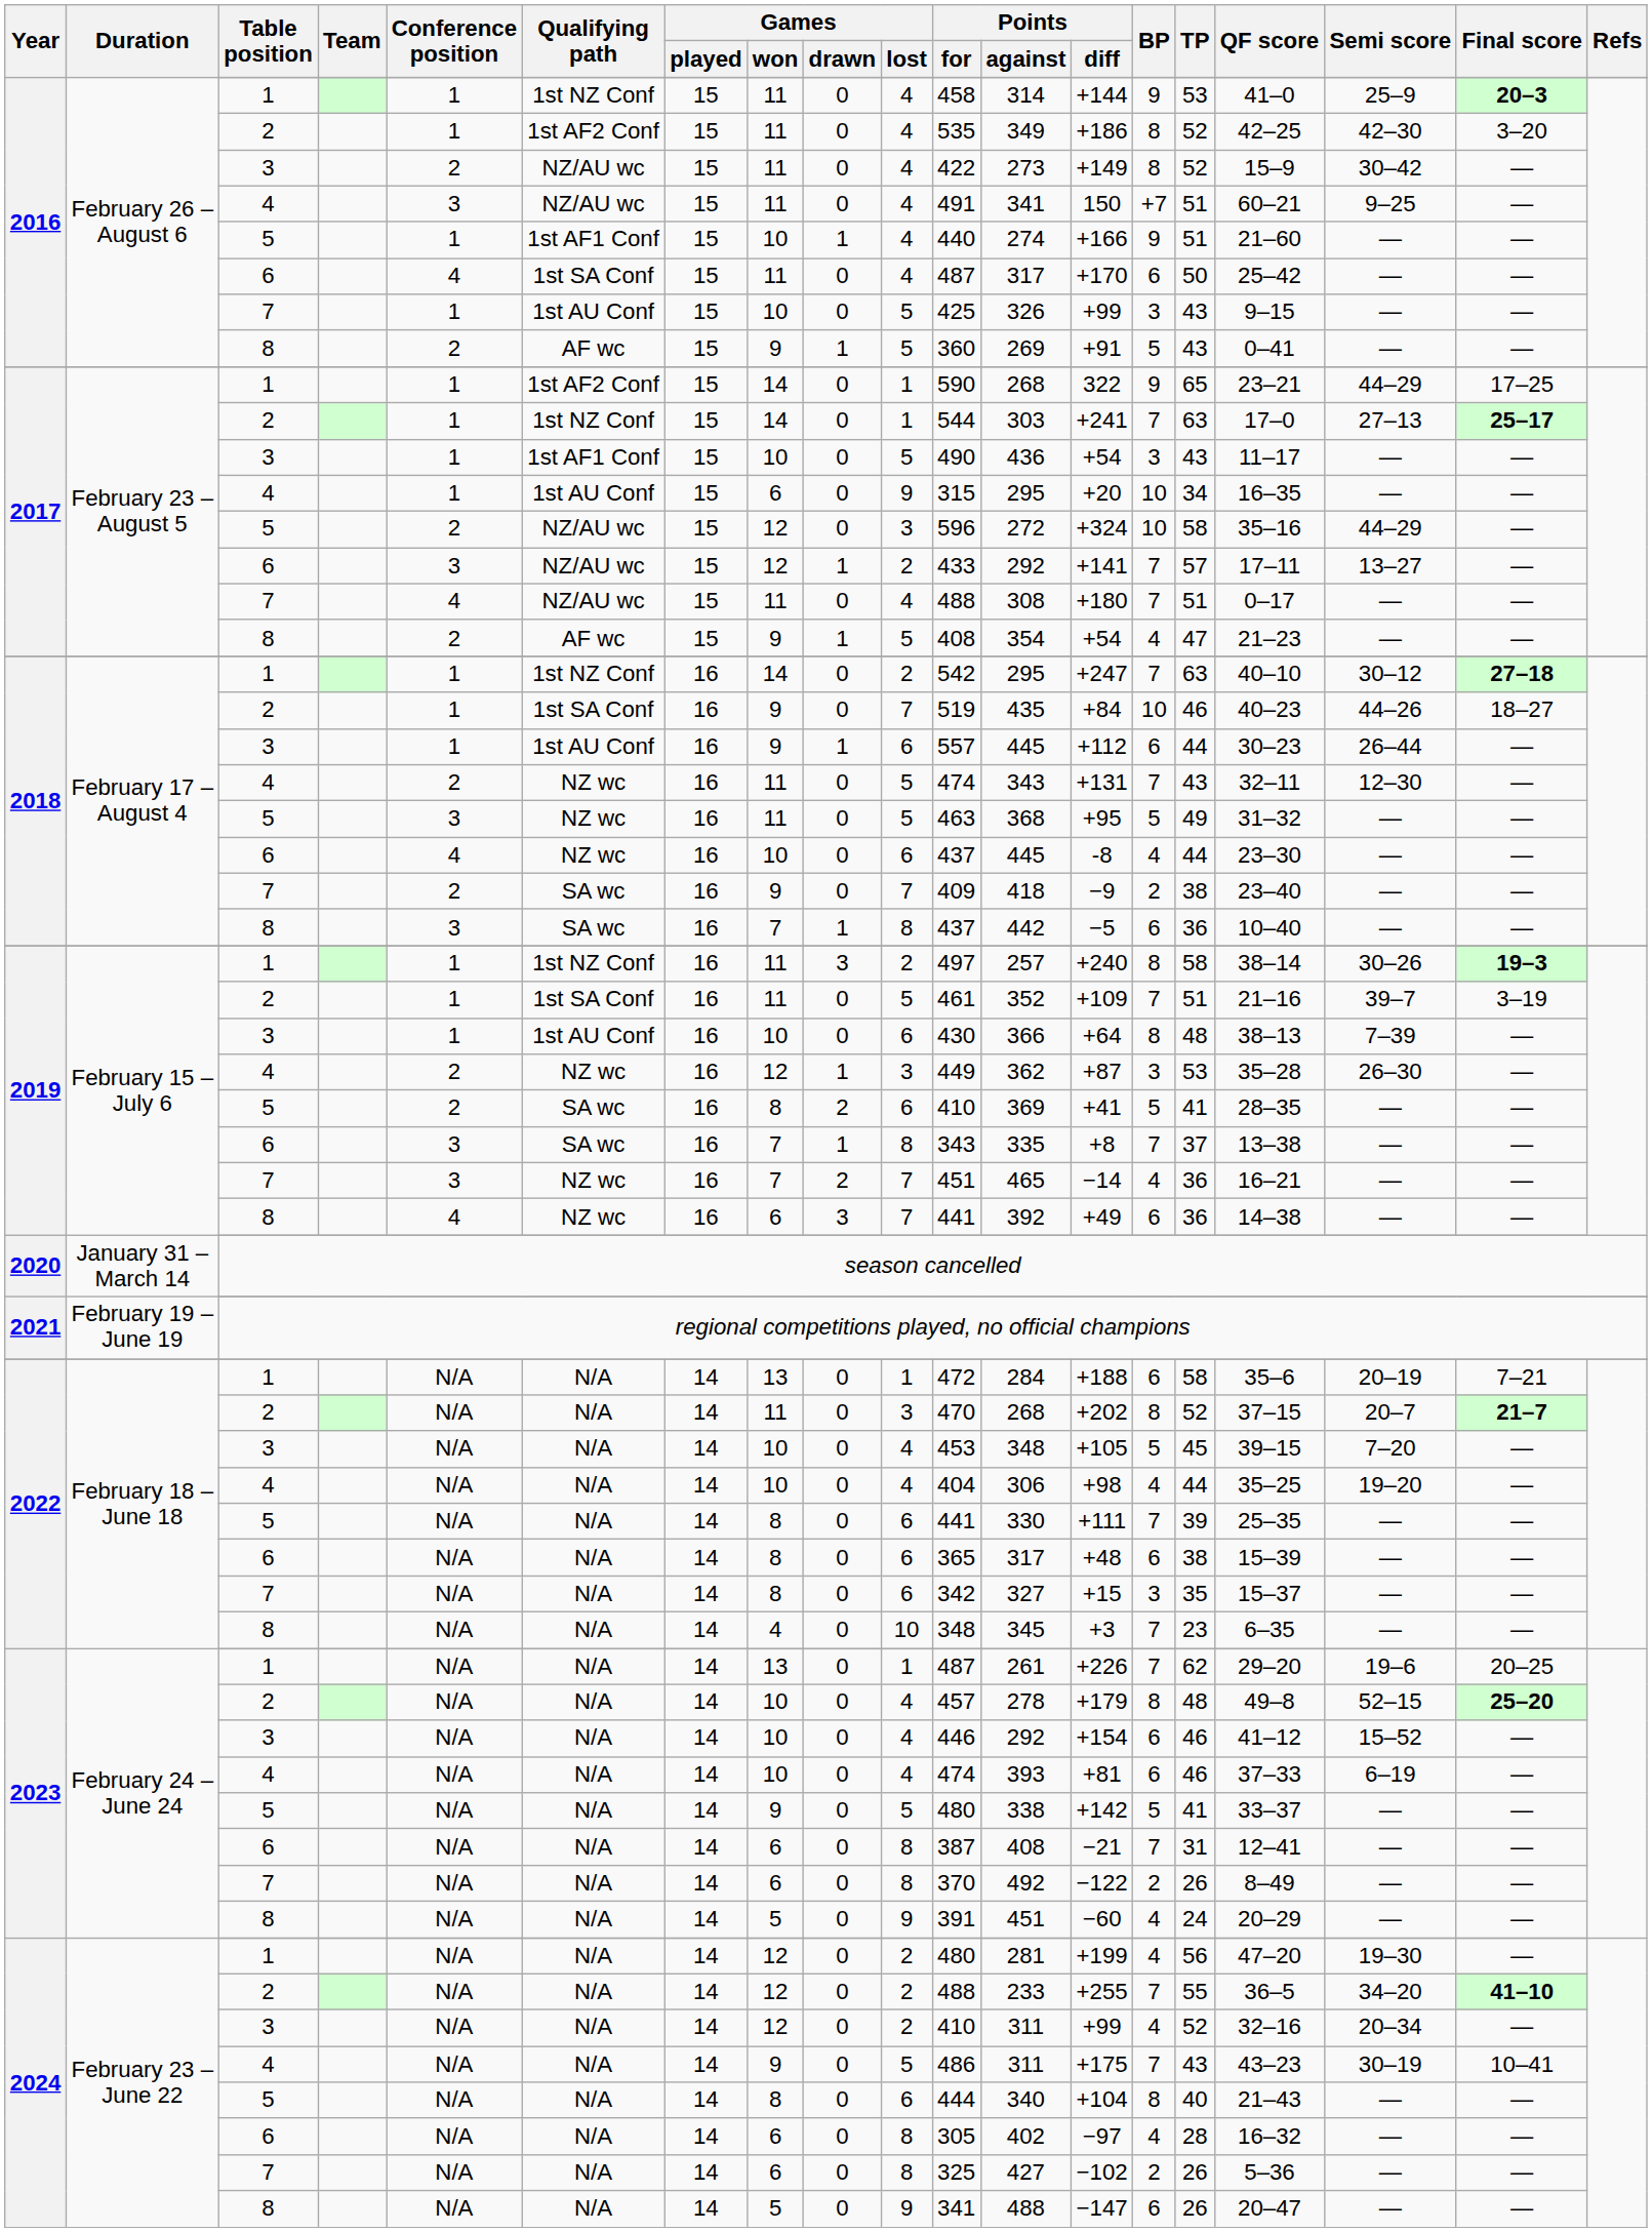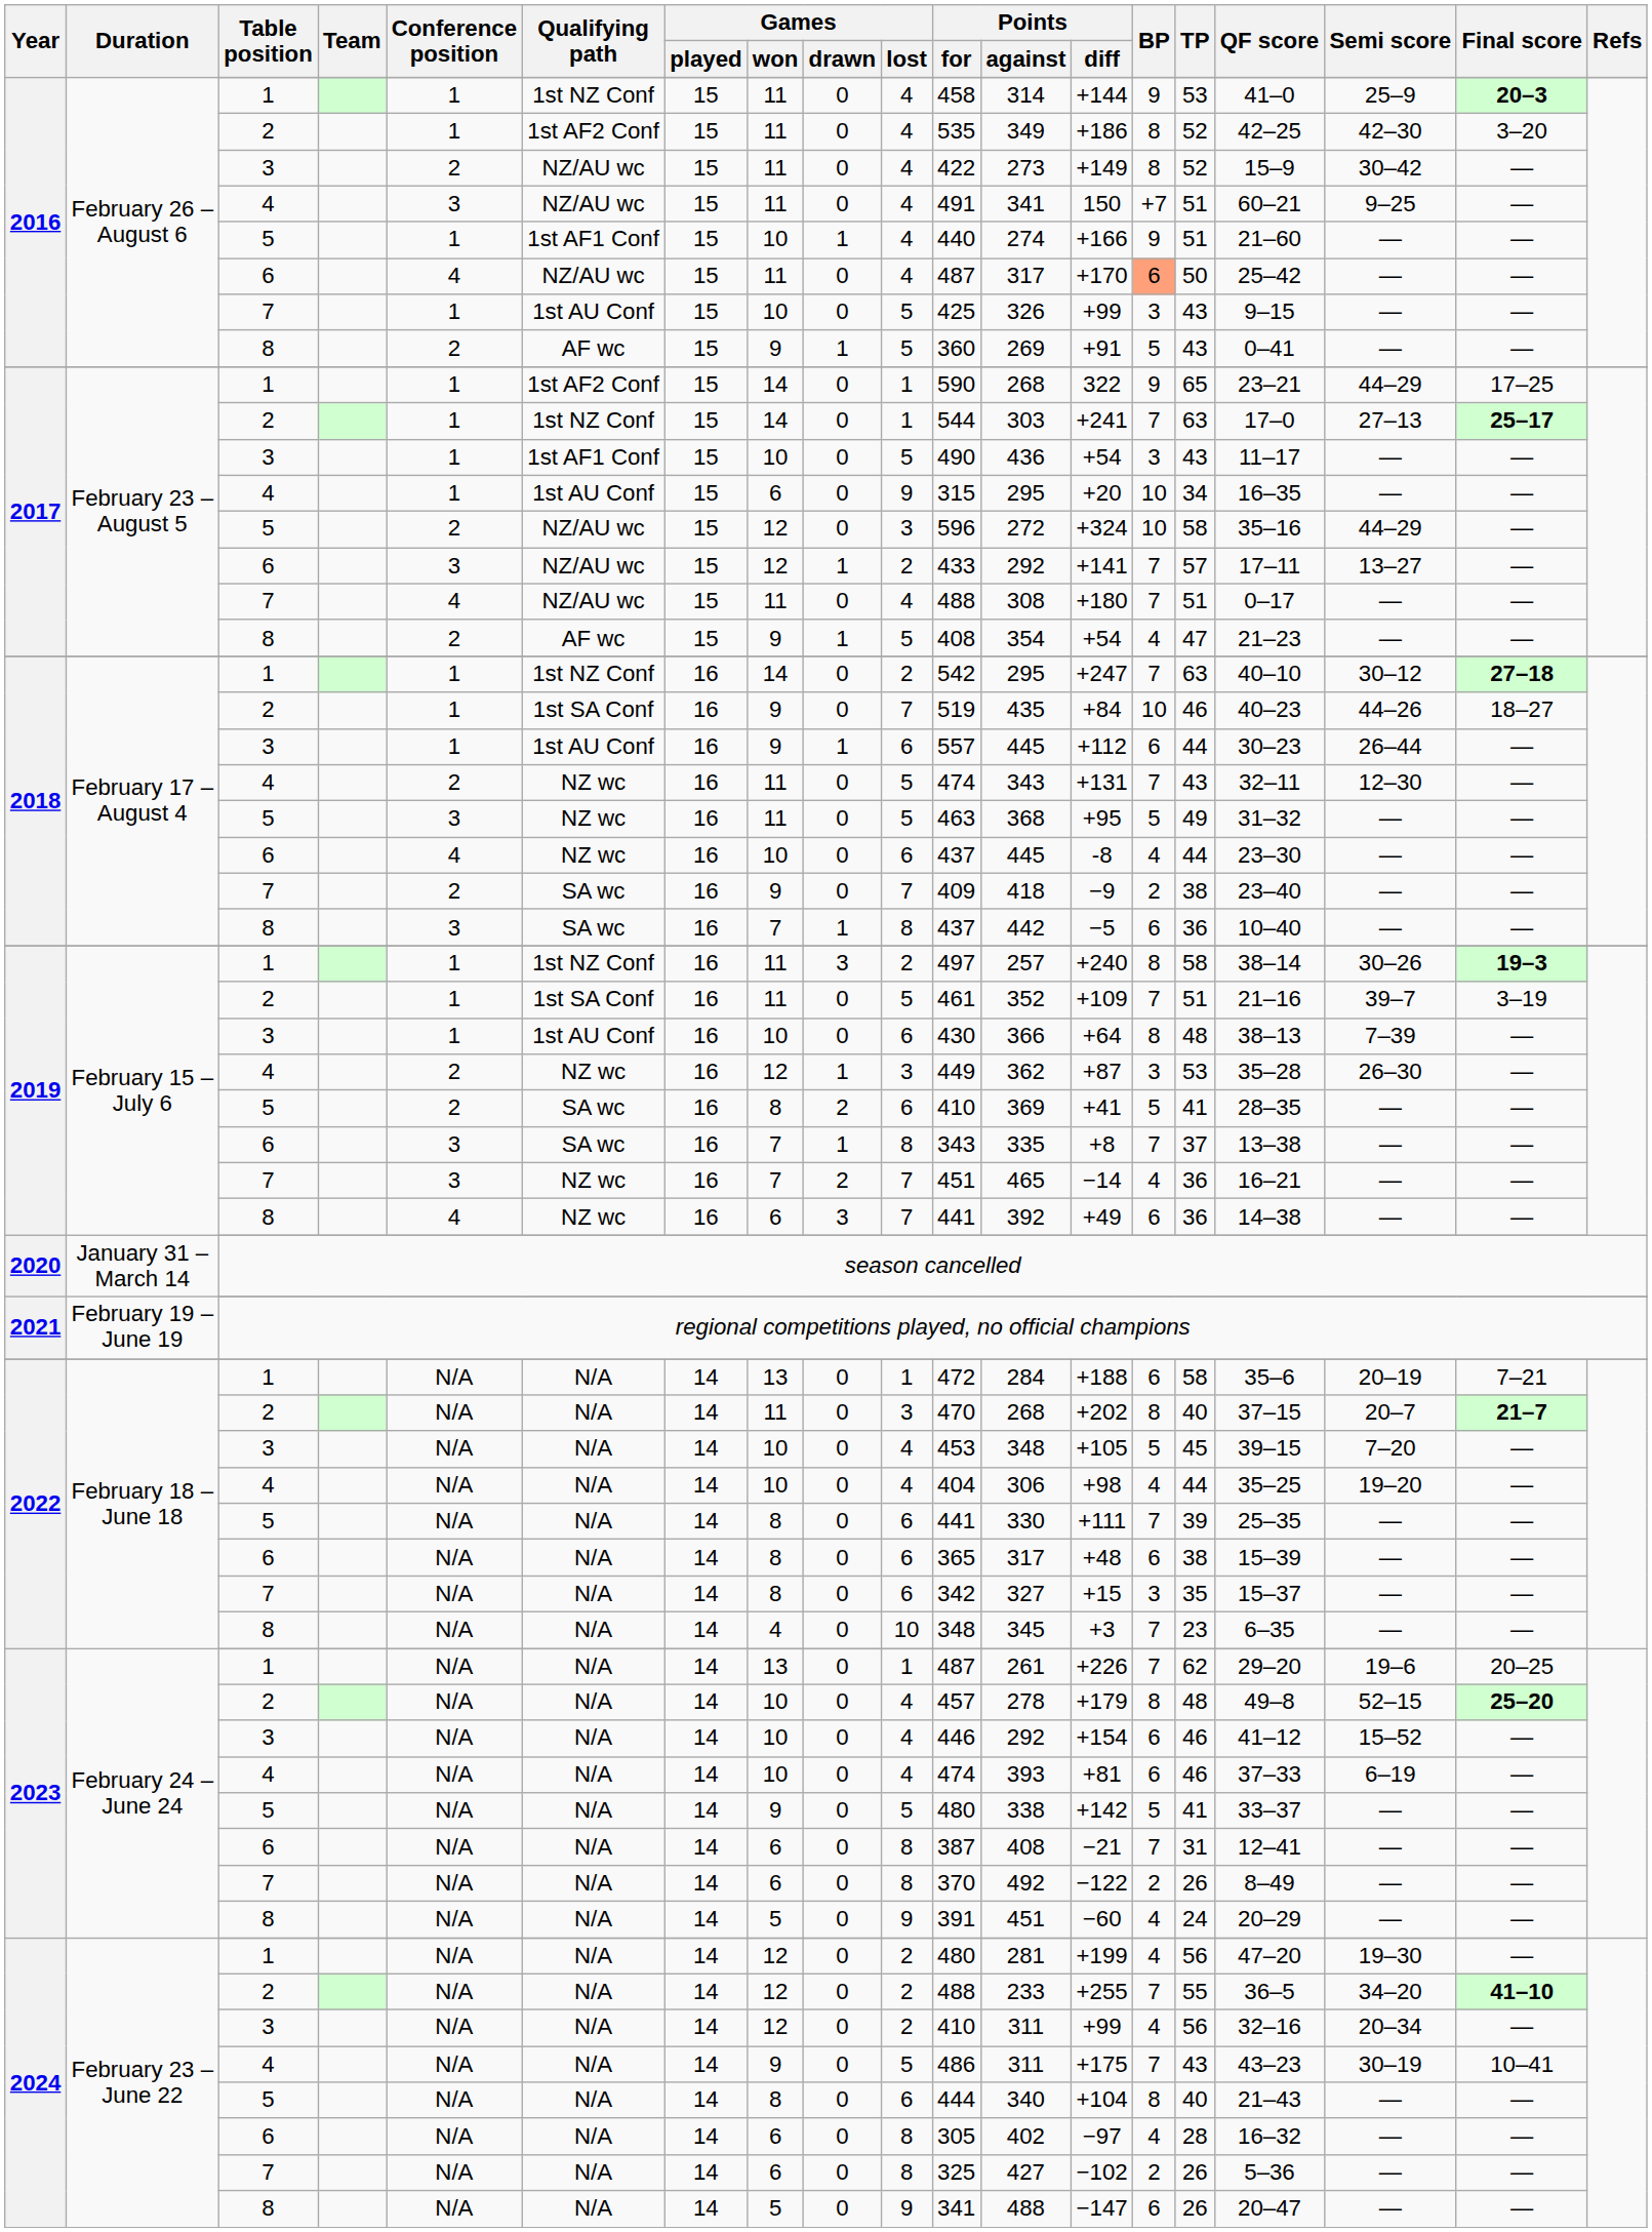2016 / 6 | Qualifying path: 1st SA Conf -> NZ/AU wc
2016 / 6 | BP: no background -> lightsalmon background
2022 / 2 | TP: 52 -> 40
2024 / 3 | TP: 52 -> 56
